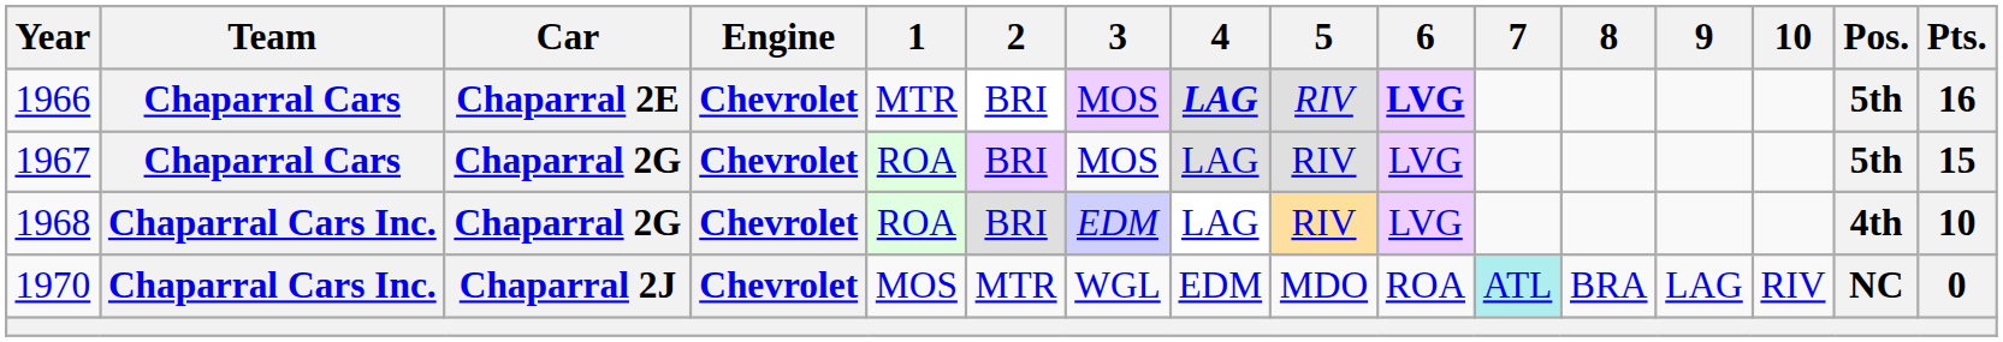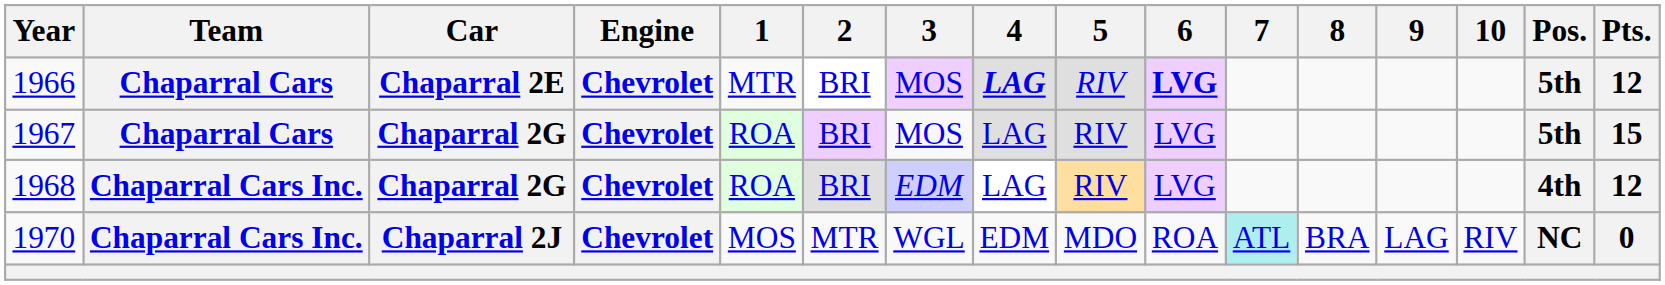1966 | Pts.: 16 -> 12
1968 | Pts.: 10 -> 12
